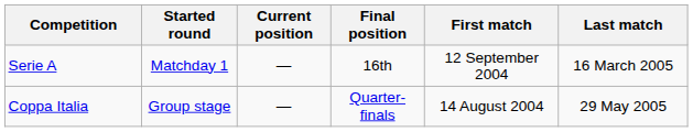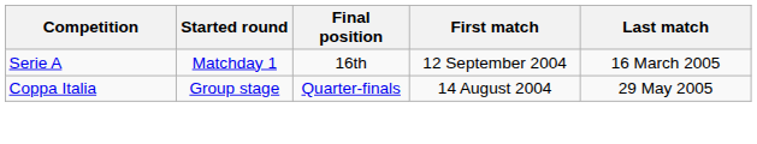- column: Current position | — | —
